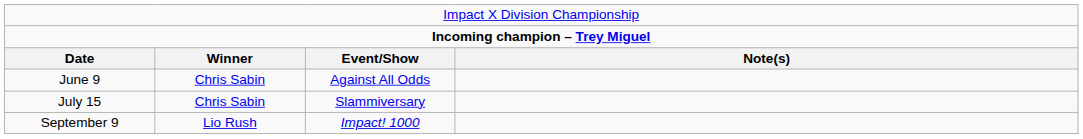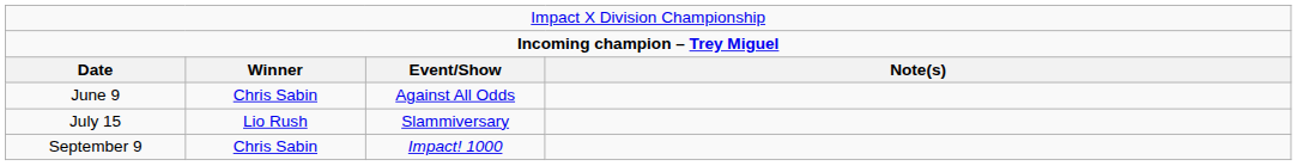July 15 | column 2: Chris Sabin -> Lio Rush
September 9 | column 2: Lio Rush -> Chris Sabin
